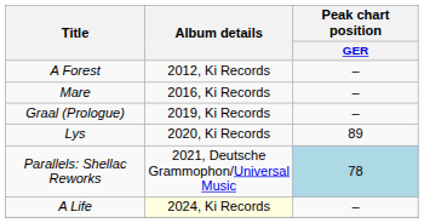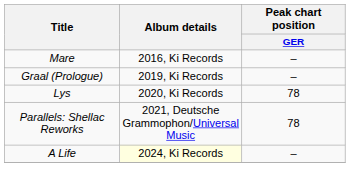- row: A Forest | 2012, Ki Records | –
Lys | Peak chart position / GER: 89 -> 78
Parallels: Shellac Reworks | Peak chart position / GER: lightblue background -> no background
